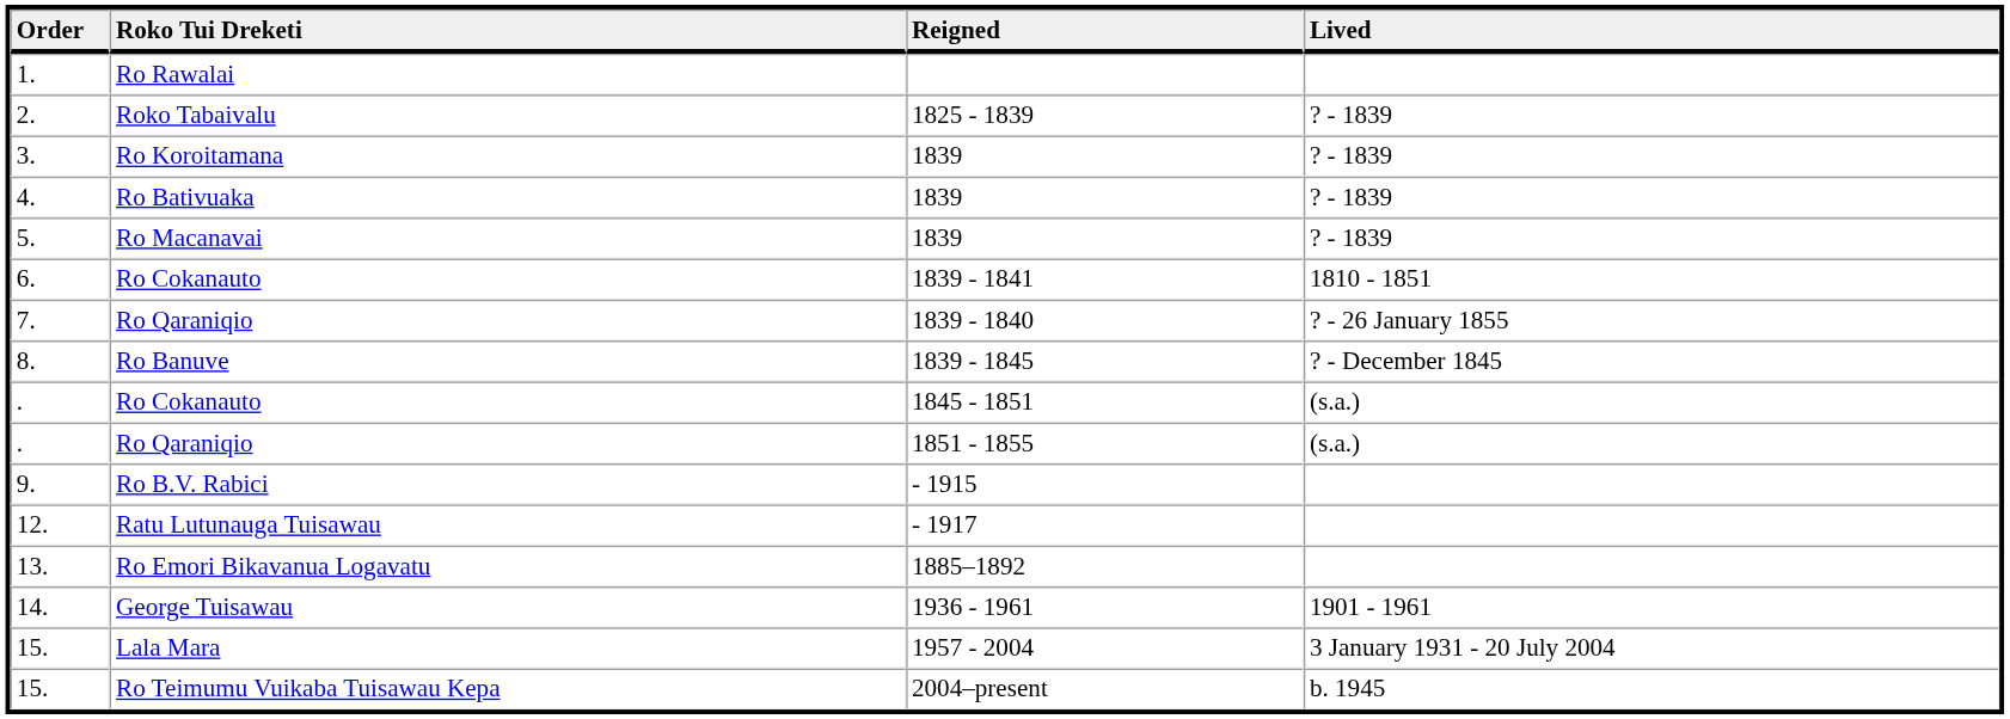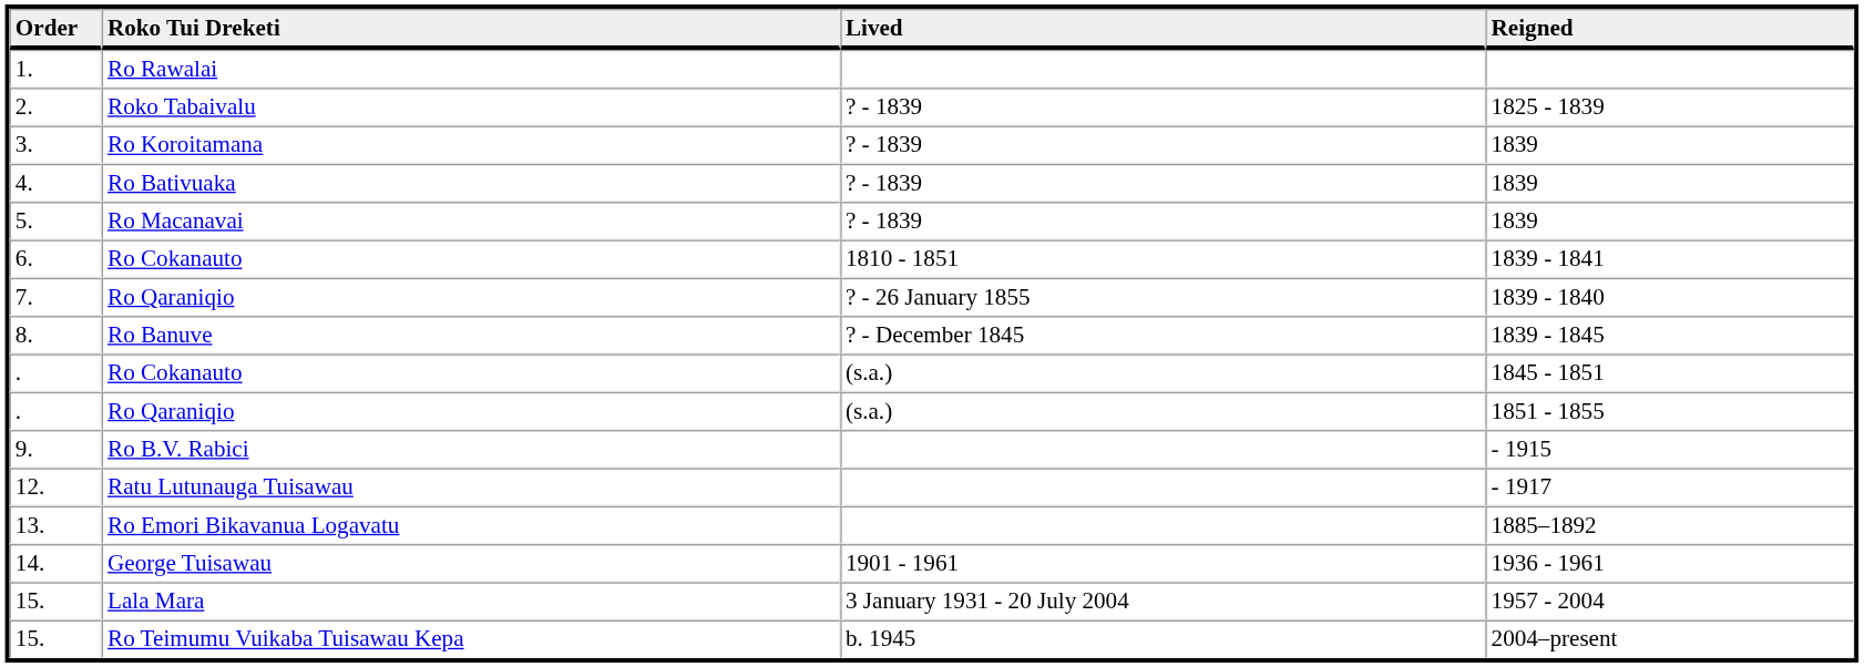columns swapped: Reigned <-> Lived
